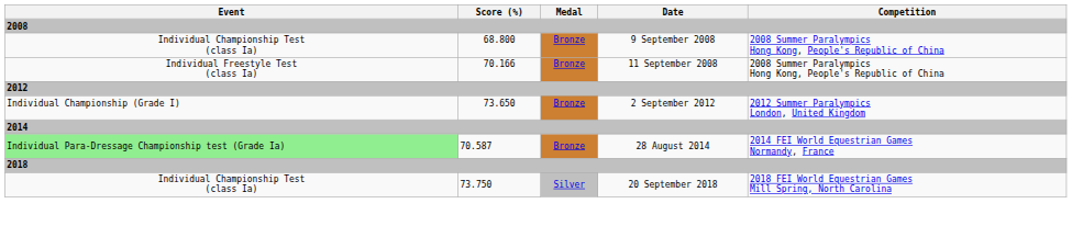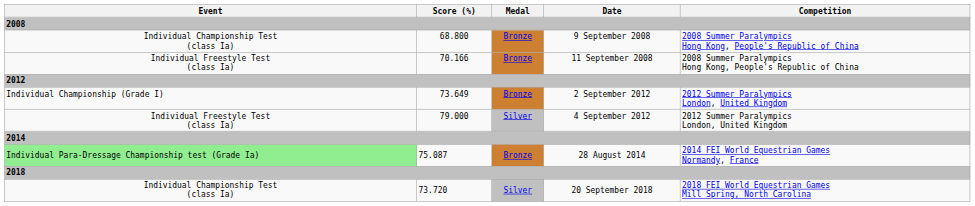2 September 2012 | Score (%): 73.650 -> 73.649
+ row: Individual Freestyle Test (class Ia) | 79.000 | Silver | 4 September 2012 | 2012 Summer Paralympics London, United Kingdom
28 August 2014 | Score (%): 70.587 -> 75.087
20 September 2018 | Score (%): 73.750 -> 73.720
